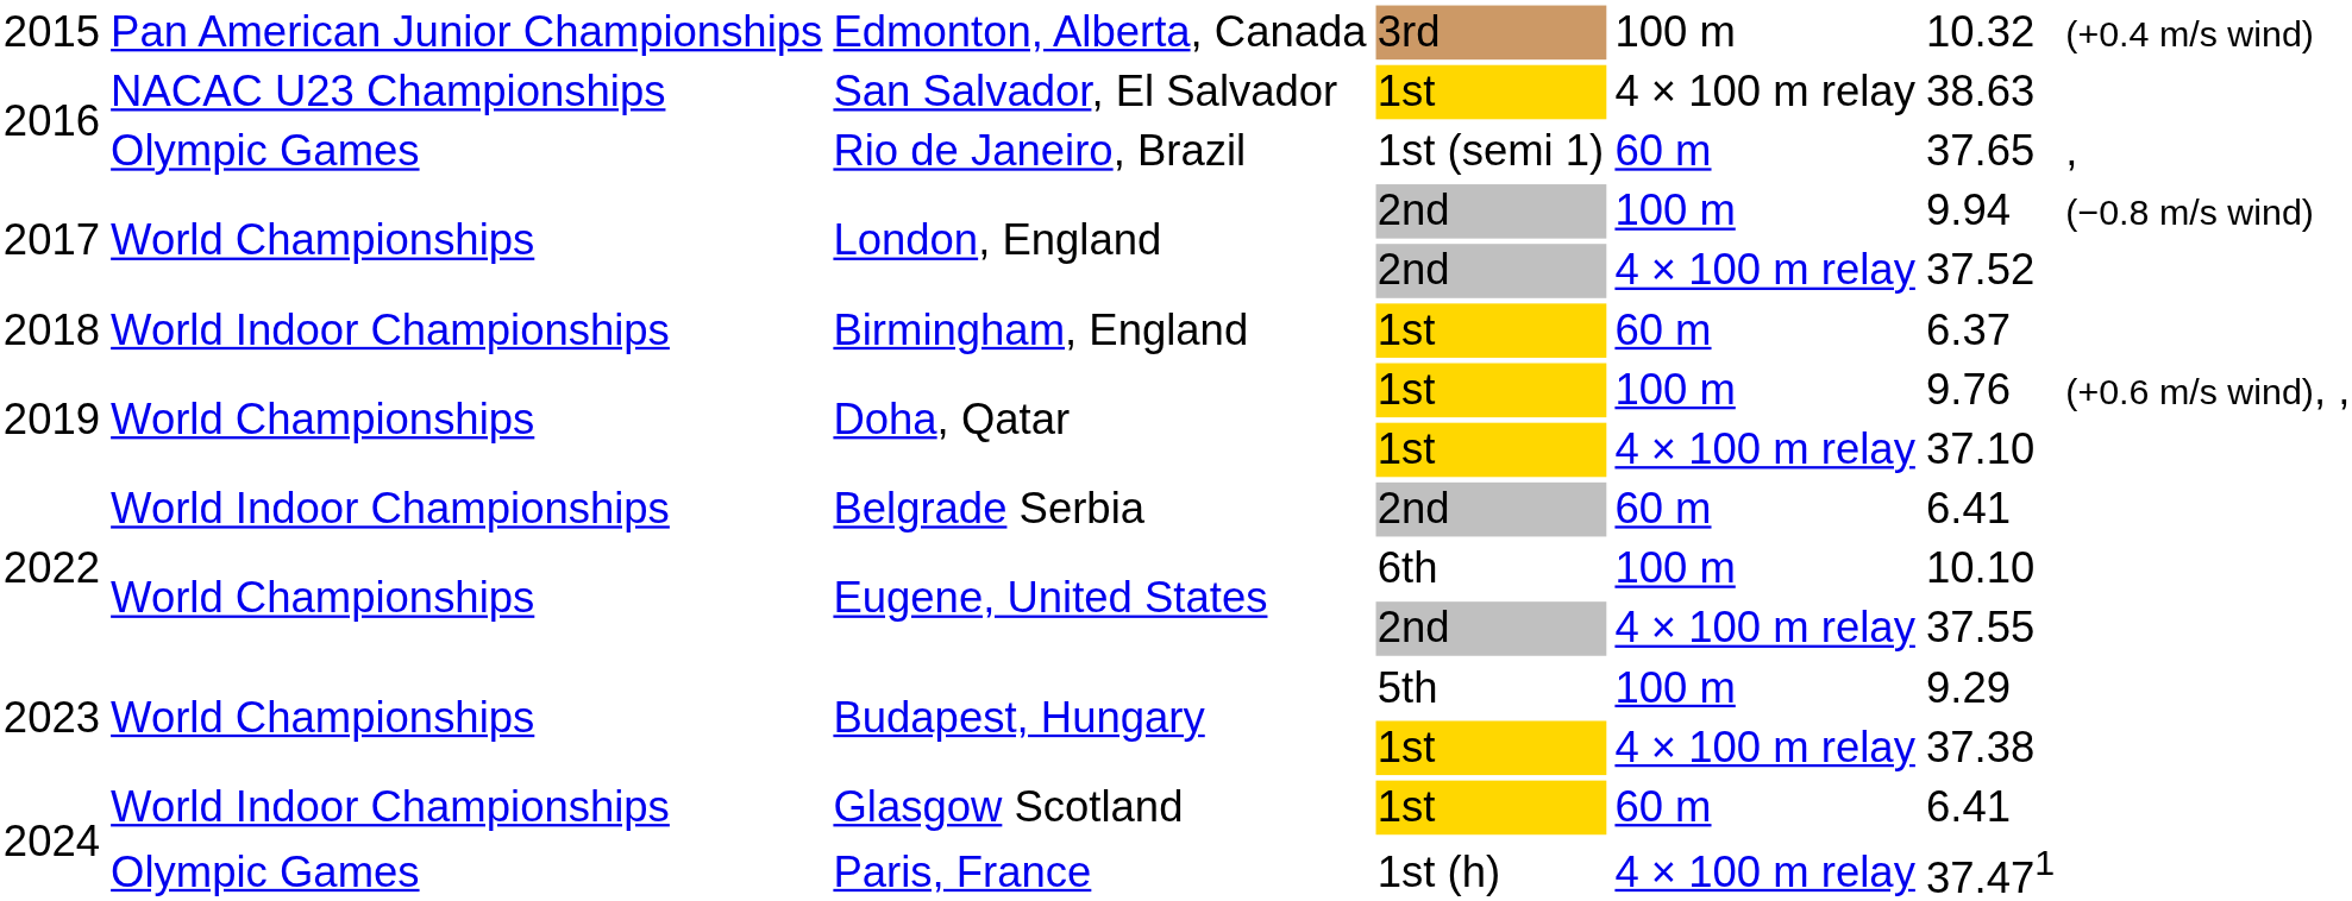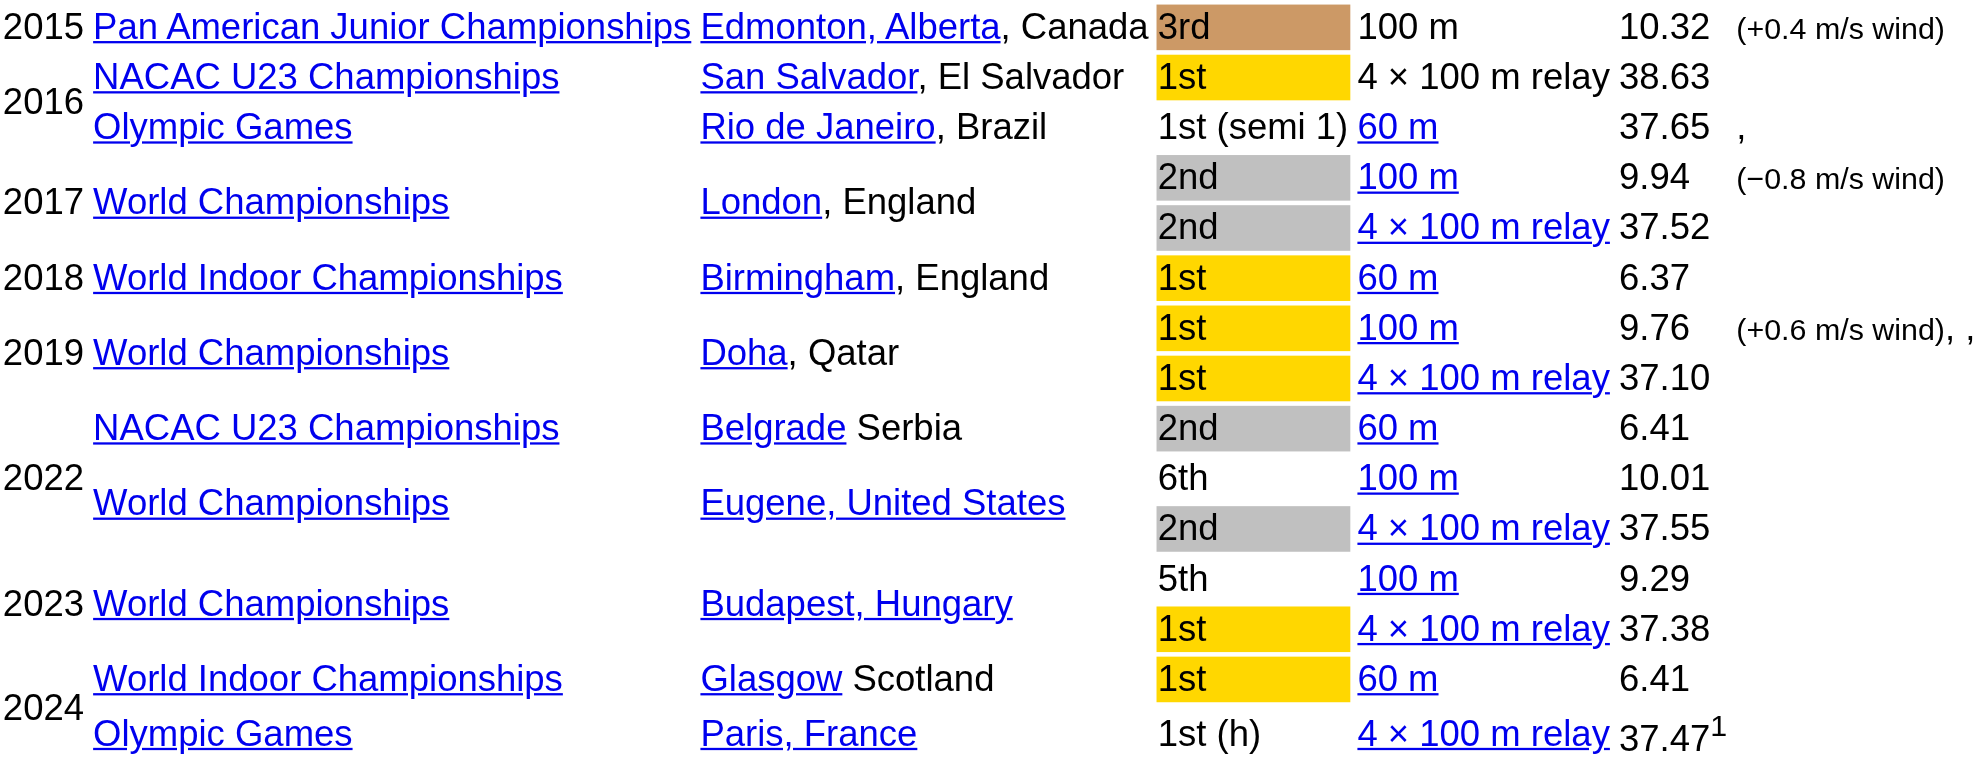Belgrade Serbia | column 2: World Indoor Championships -> NACAC U23 Championships
Eugene, United States / 6th | column 6: 10.10 -> 10.01
